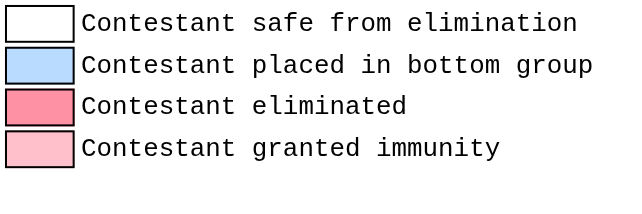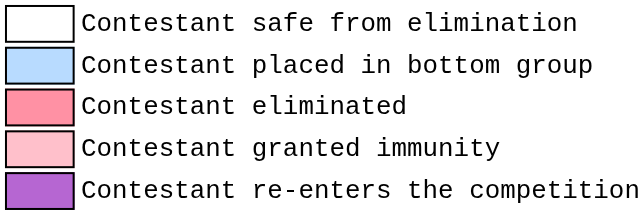+ row: Contestant re-enters the competition
